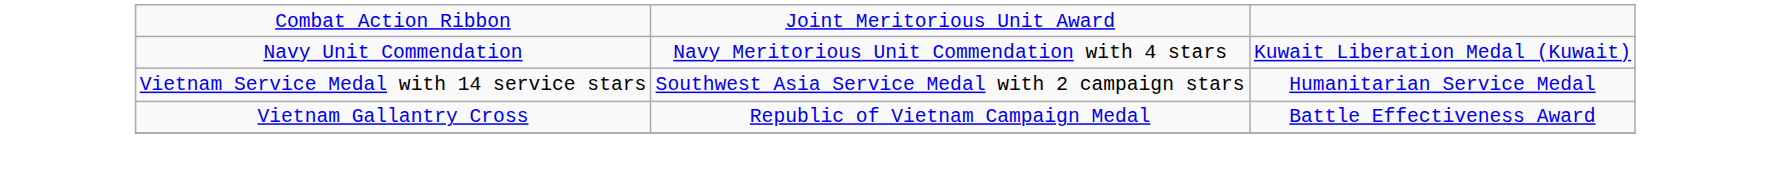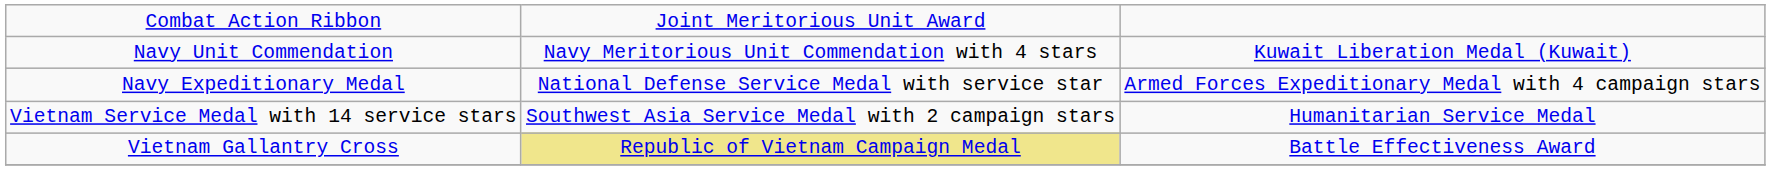+ row: Navy Expeditionary Medal | National Defense Service Medal with service star | Armed Forces Expeditionary Medal with 4 campaign stars
Vietnam Gallantry Cross | column 2: no background -> khaki background
